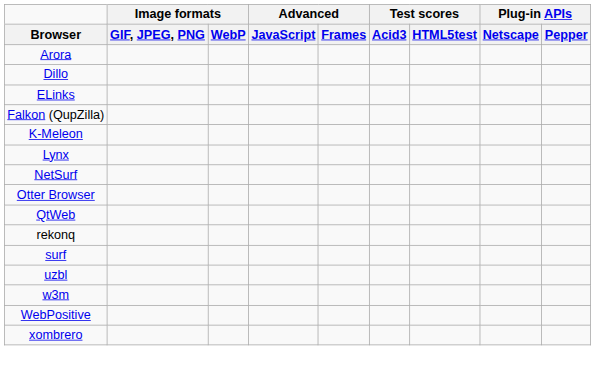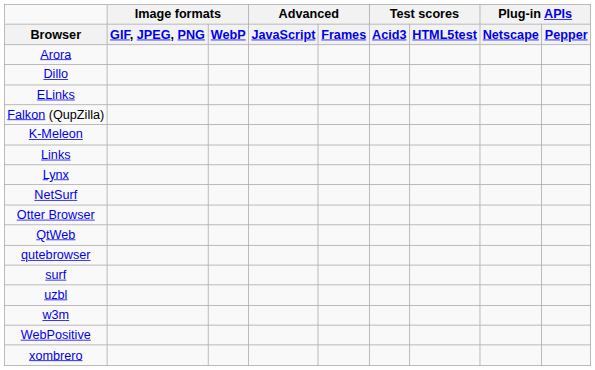+ row: Links
+ row: qutebrowser
- row: rekonq
